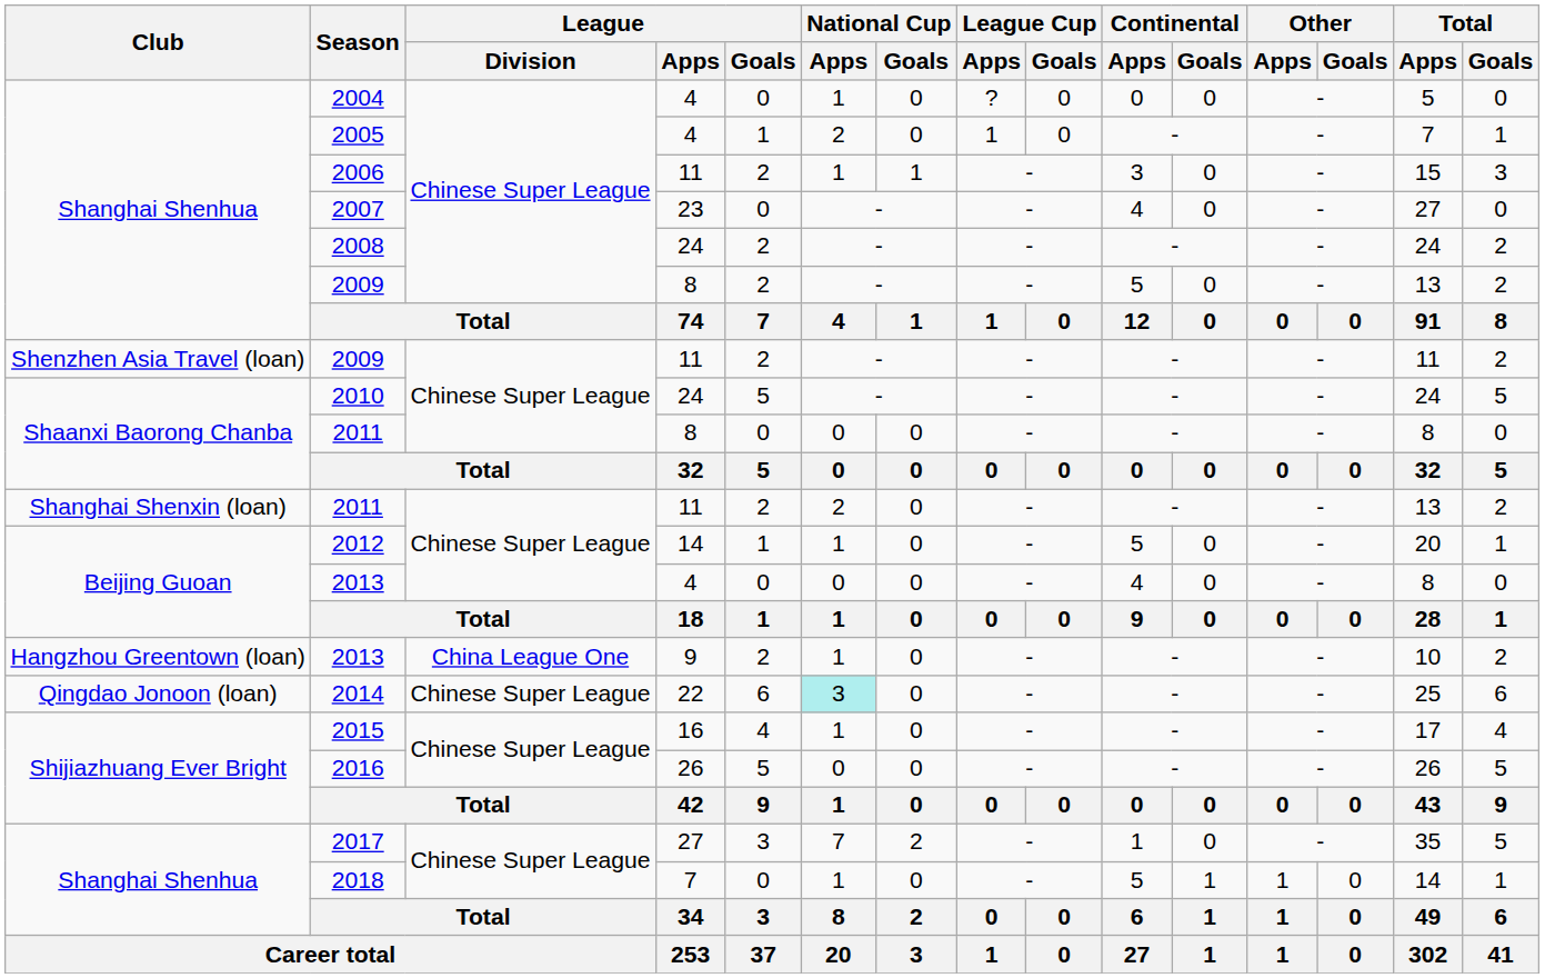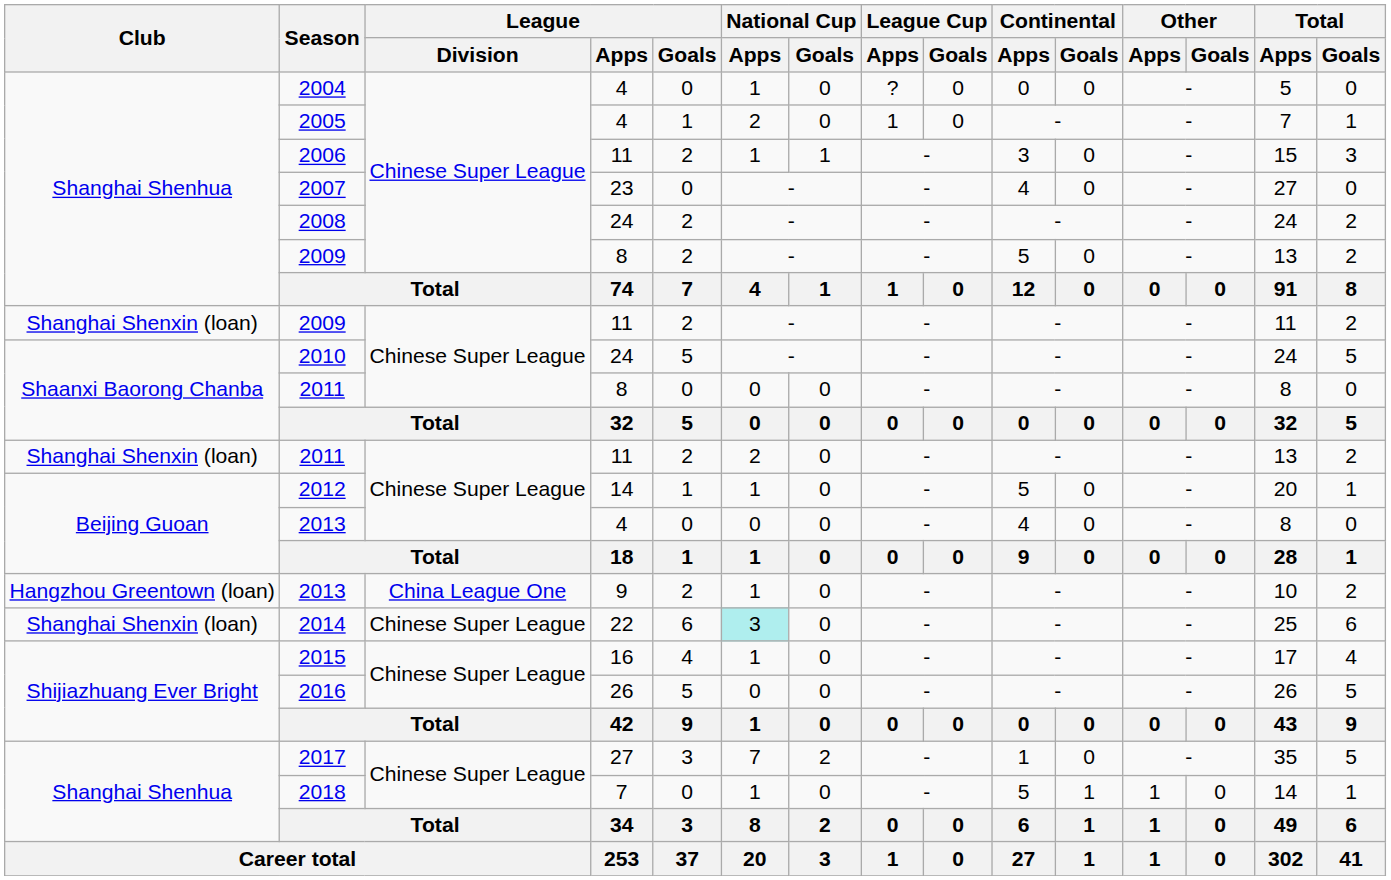2009 / 11 | Club: Shenzhen Asia Travel (loan) -> Shanghai Shenxin (loan)
2014 | Club: Qingdao Jonoon (loan) -> Shanghai Shenxin (loan)
